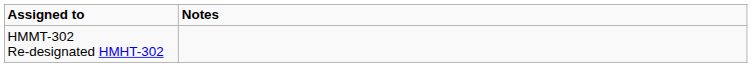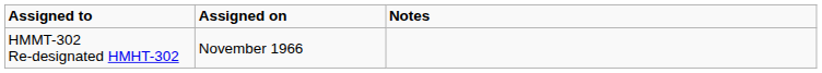+ column: Assigned on | November 1966
